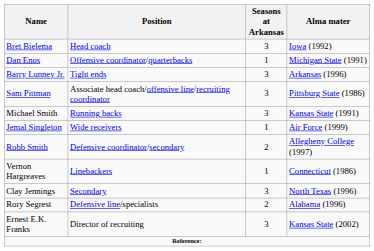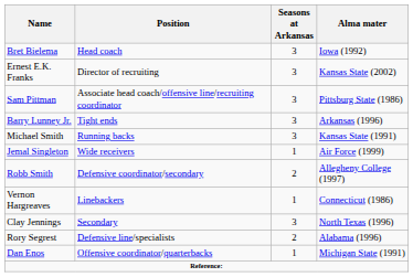rows swapped: Dan Enos <-> Ernest E.K. Franks
rows swapped: Sam Pittman <-> Barry Lunney Jr.
